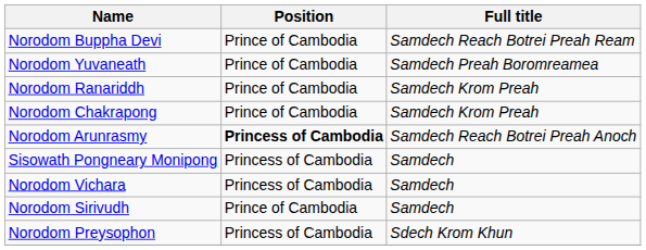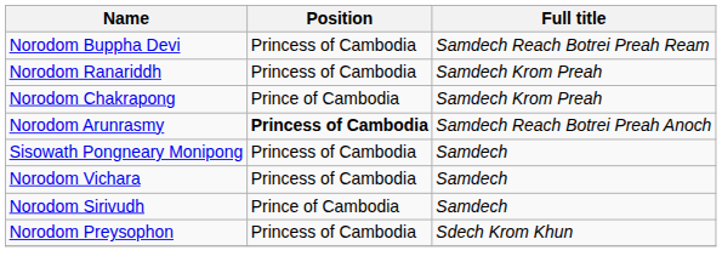Norodom Buppha Devi | Position: Prince of Cambodia -> Princess of Cambodia
- row: Norodom Yuvaneath | Prince of Cambodia | Samdech Preah Boromreamea
Norodom Ranariddh | Position: Prince of Cambodia -> Princess of Cambodia
